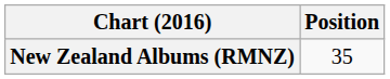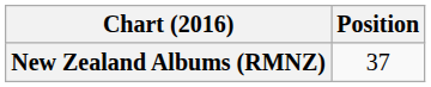New Zealand Albums (RMNZ) | Position: 35 -> 37
